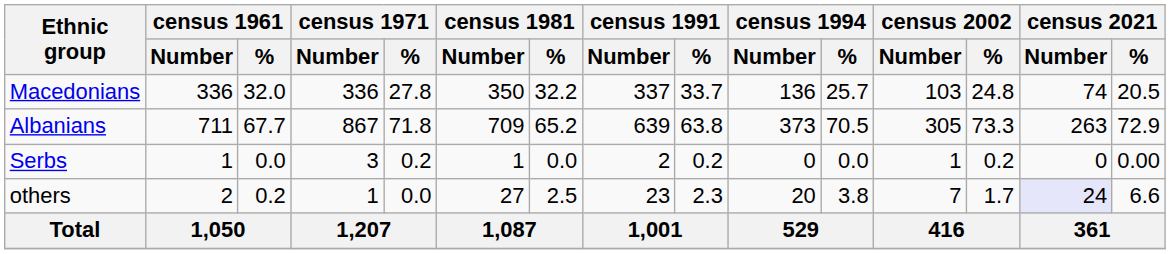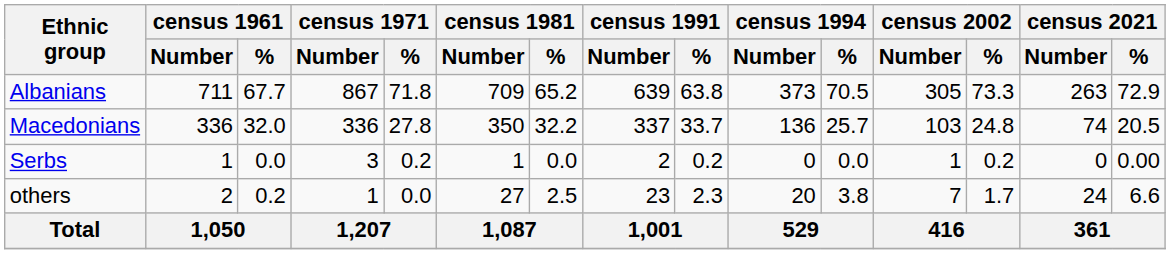rows swapped: Macedonians <-> Albanians
others | census 2021 / Number: lavender background -> no background
